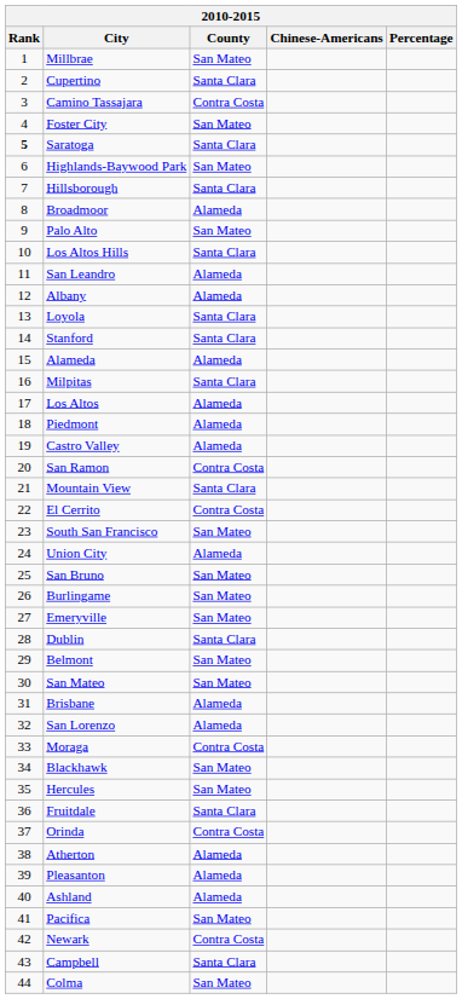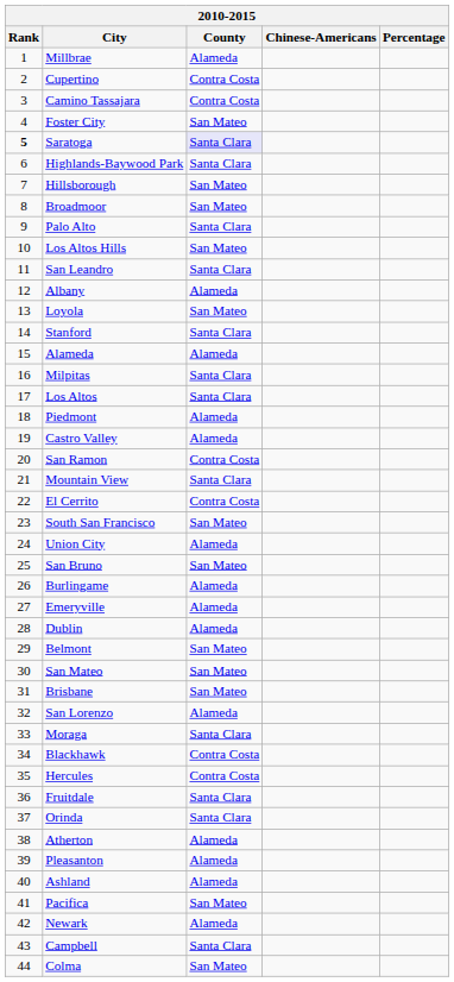Millbrae | County: San Mateo -> Alameda
Cupertino | County: Santa Clara -> Contra Costa
Saratoga | County: no background -> lavender background
Highlands-Baywood Park | County: San Mateo -> Santa Clara
Hillsborough | County: Santa Clara -> San Mateo
Broadmoor | County: Alameda -> San Mateo
Palo Alto | County: San Mateo -> Santa Clara
Los Altos Hills | County: Santa Clara -> San Mateo
San Leandro | County: Alameda -> Santa Clara
Loyola | County: Santa Clara -> San Mateo
Los Altos | County: Alameda -> Santa Clara
Burlingame | County: San Mateo -> Alameda
Emeryville | County: San Mateo -> Alameda
Dublin | County: Santa Clara -> Alameda
Brisbane | County: Alameda -> San Mateo
Moraga | County: Contra Costa -> Santa Clara
Blackhawk | County: San Mateo -> Contra Costa
Hercules | County: San Mateo -> Contra Costa
Orinda | County: Contra Costa -> Santa Clara
Newark | County: Contra Costa -> Alameda
